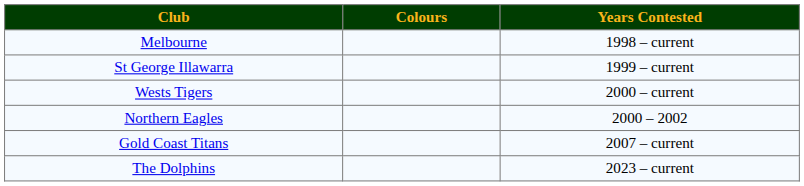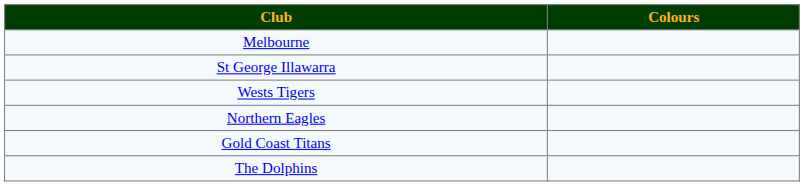- column: Years Contested | 1998 – current | 1999 – current | 2000 – current | 2000 – 2002 | 2007 – current | 2023 – current
